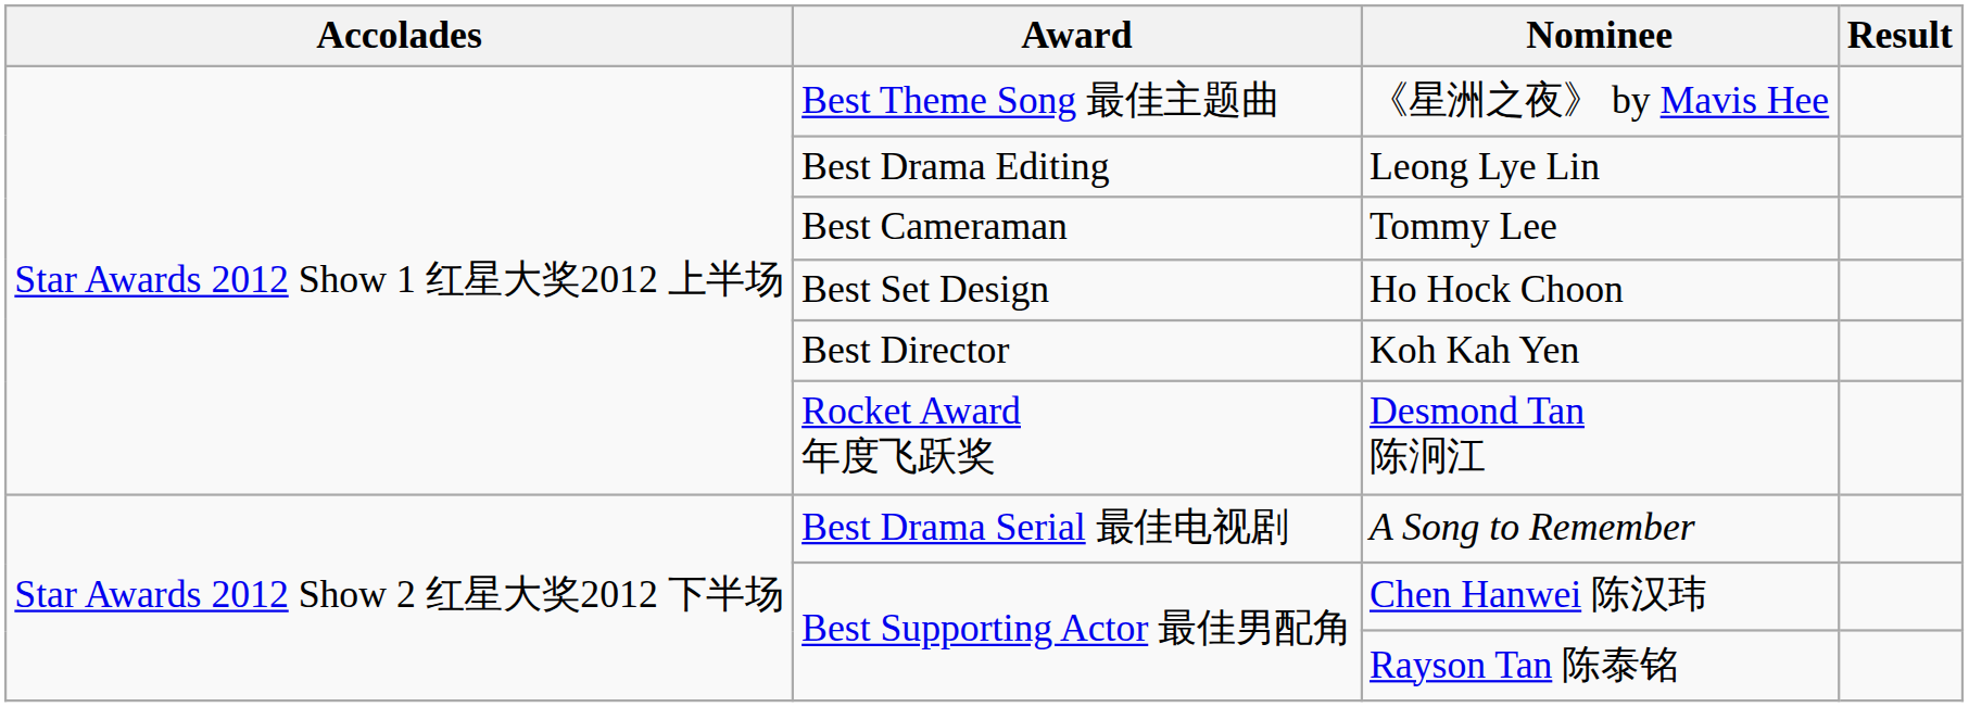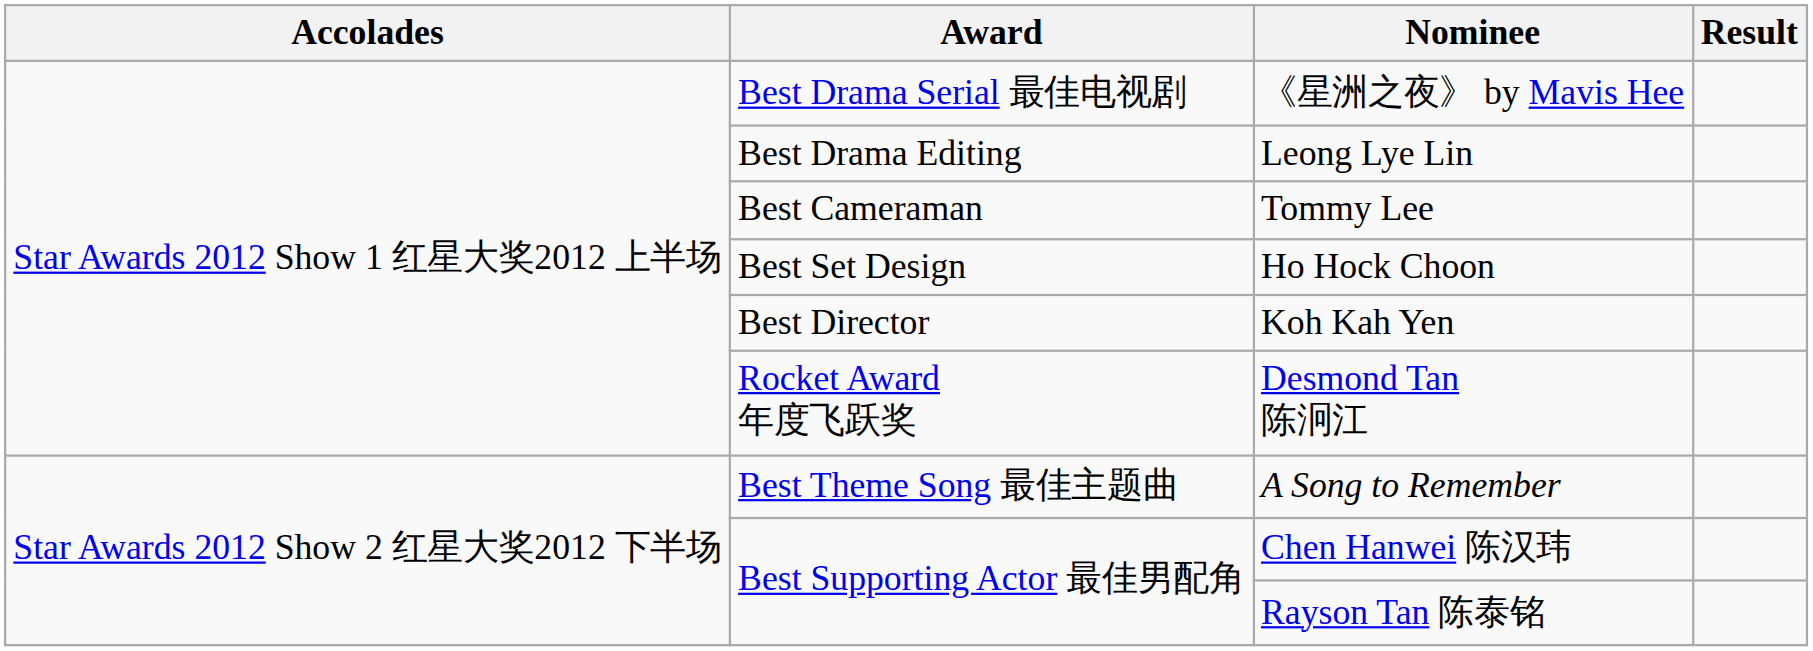《星洲之夜》 by Mavis Hee | Award: Best Theme Song 最佳主题曲 -> Best Drama Serial 最佳电视剧
A Song to Remember | Award: Best Drama Serial 最佳电视剧 -> Best Theme Song 最佳主题曲
